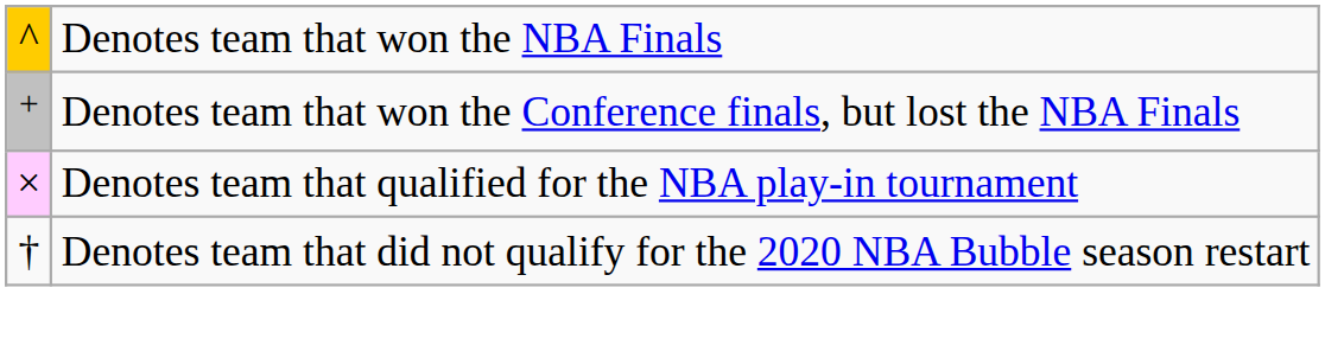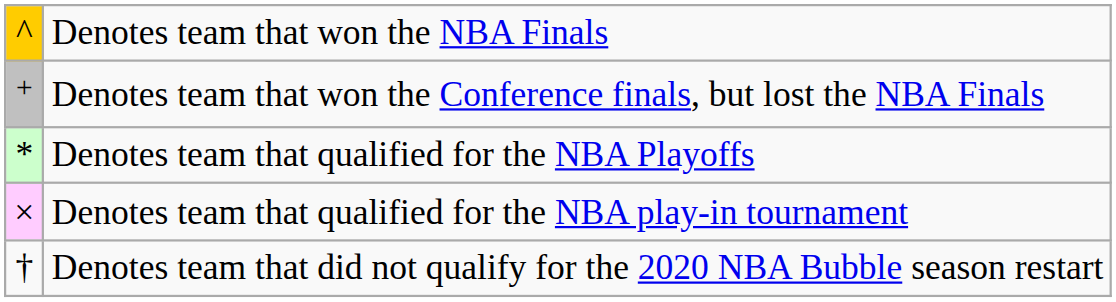+ row: * | Denotes team that qualified for the NBA Playoffs
